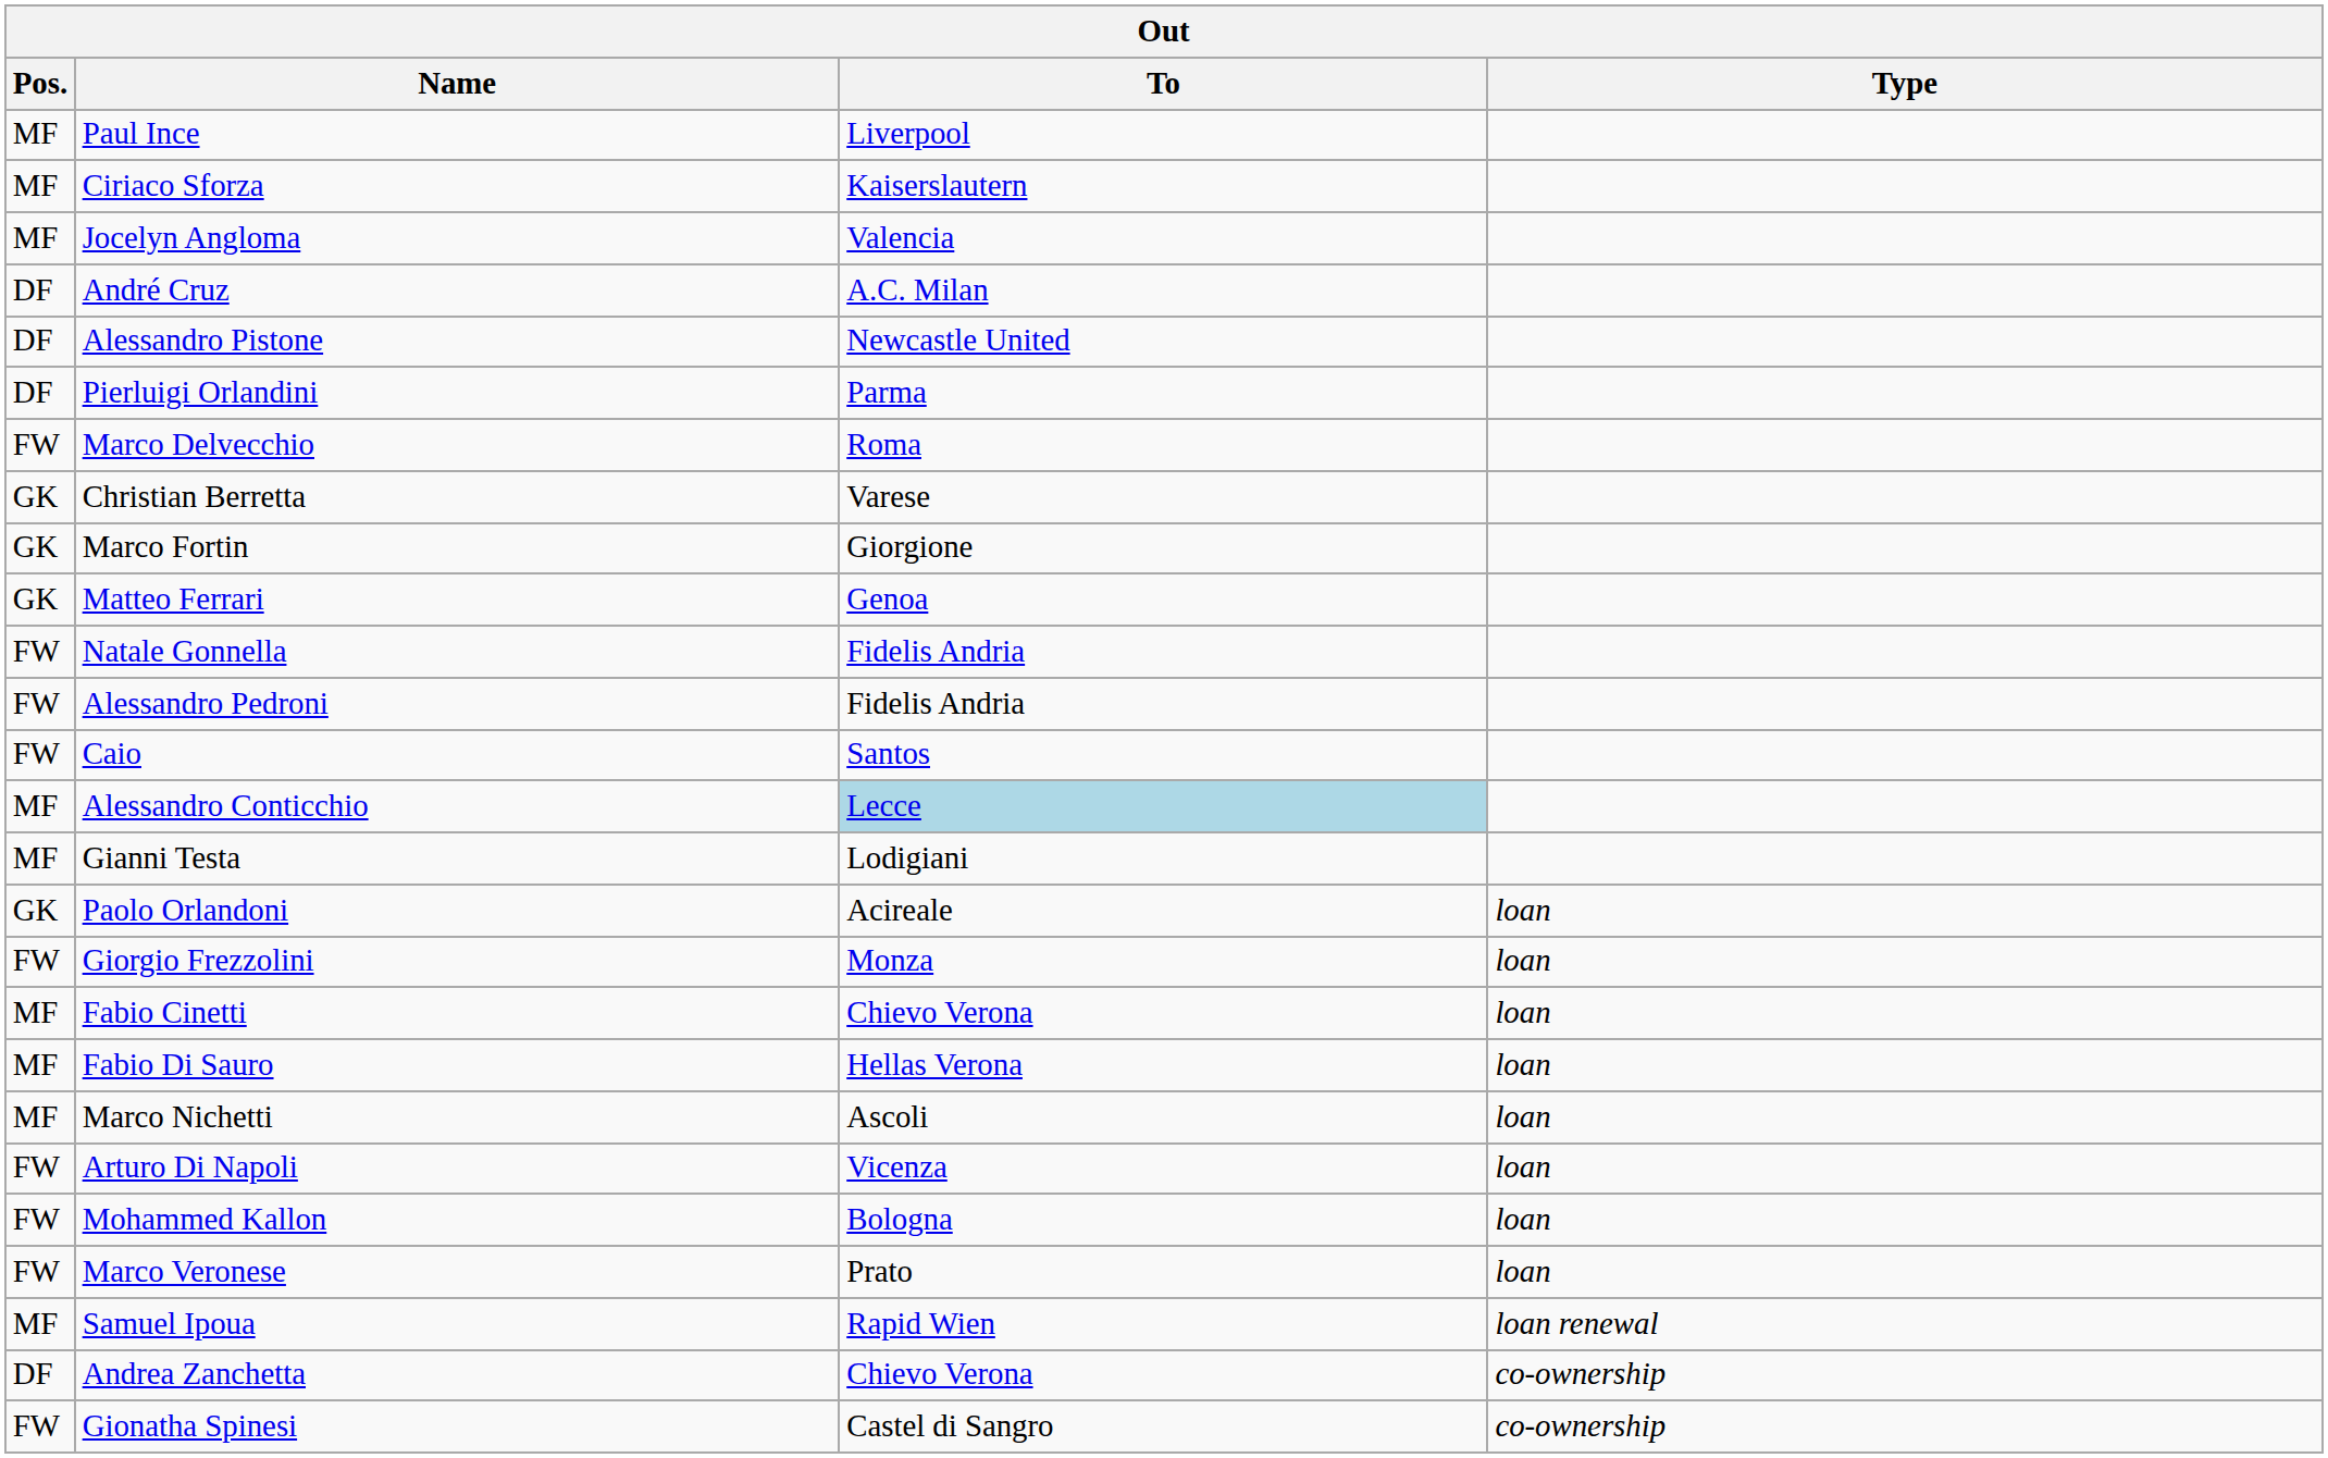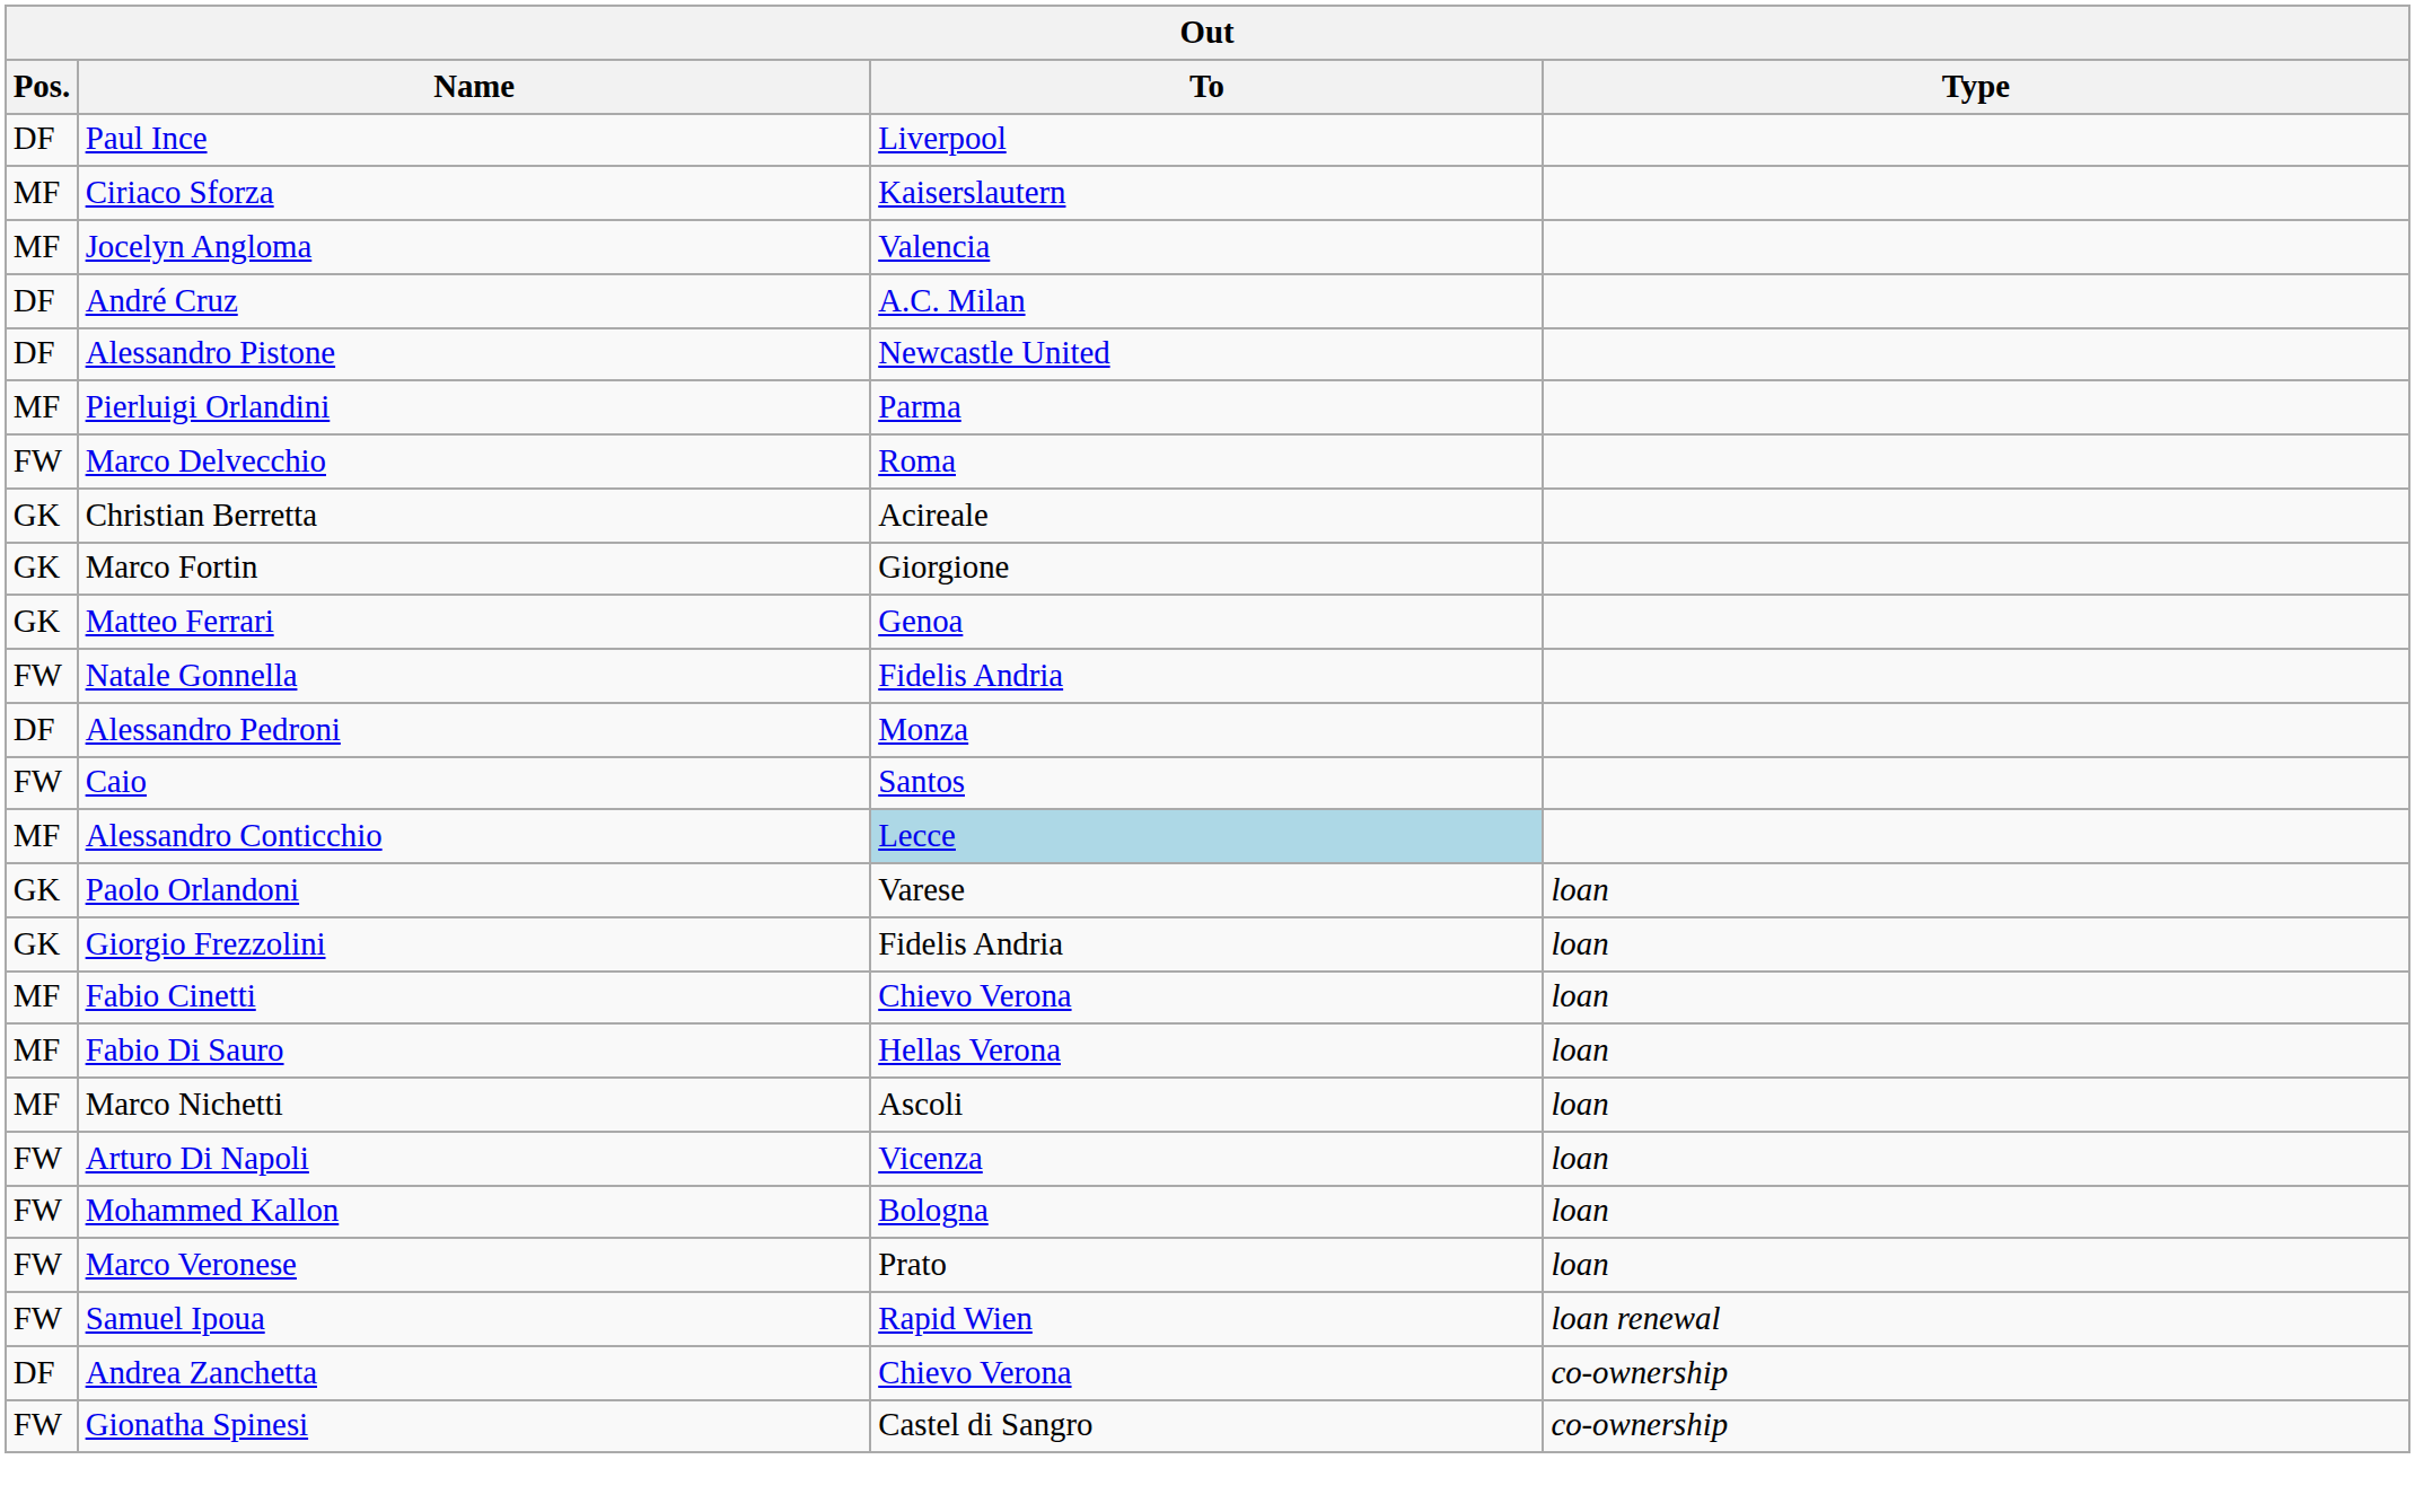Paul Ince | Pos.: MF -> DF
Pierluigi Orlandini | Pos.: DF -> MF
Christian Berretta | To: Varese -> Acireale
Alessandro Pedroni | Pos.: FW -> DF
Alessandro Pedroni | To: Fidelis Andria -> Monza
- row: MF | Gianni Testa | Lodigiani
Paolo Orlandoni | To: Acireale -> Varese
Giorgio Frezzolini | Pos.: FW -> GK
Giorgio Frezzolini | To: Monza -> Fidelis Andria
Samuel Ipoua | Pos.: MF -> FW
